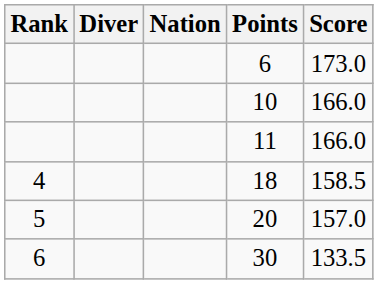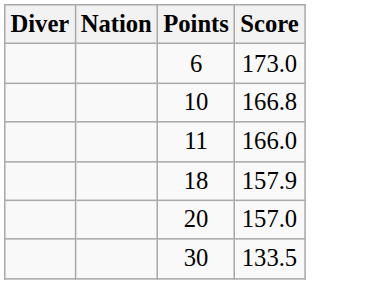- column: Rank | 4 | 5 | 6
10 | Score: 166.0 -> 166.8
18 | Score: 158.5 -> 157.9
